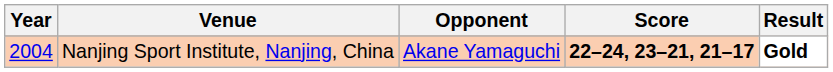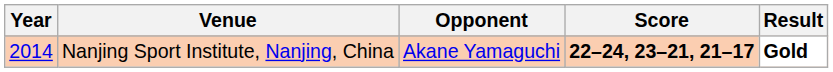Nanjing Sport Institute, Nanjing, China | Year: 2004 -> 2014
